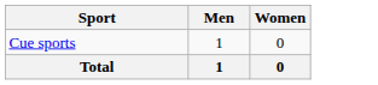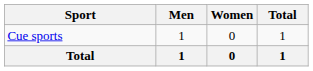+ column: Total | 1 | 1
